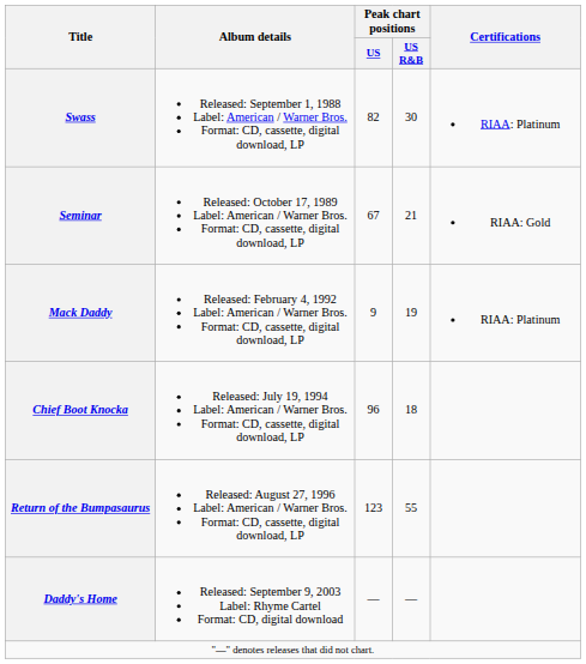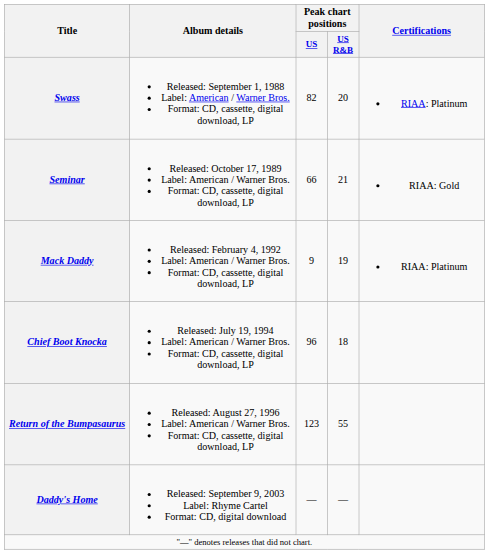Swass | Peak chart positions / US R&B: 30 -> 20
Seminar | Peak chart positions / US: 67 -> 66
